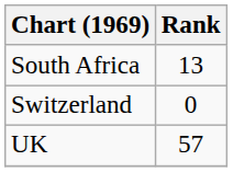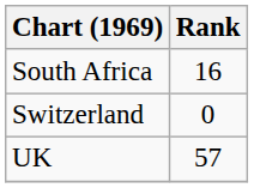South Africa | Rank: 13 -> 16
